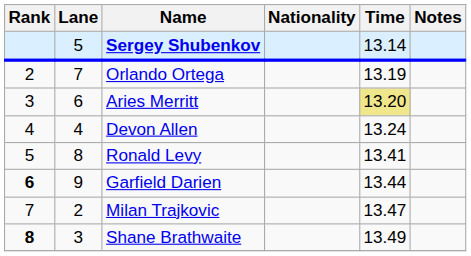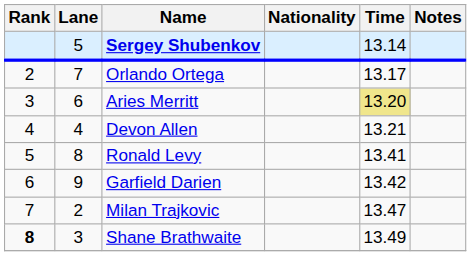Orlando Ortega | Time: 13.19 -> 13.17
Devon Allen | Time: 13.24 -> 13.21
Garfield Darien | Rank: bold -> normal
Garfield Darien | Time: 13.44 -> 13.42
